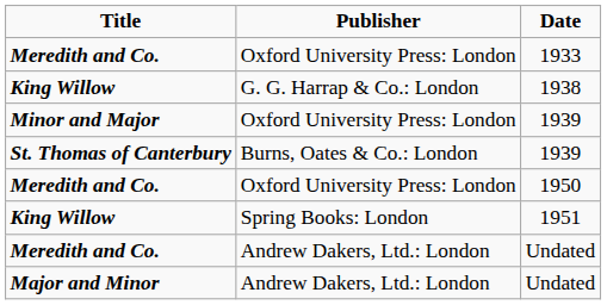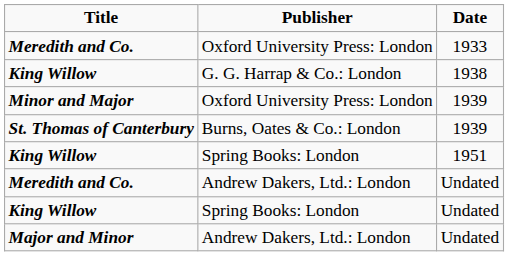- row: Meredith and Co. | Oxford University Press: London | 1950
+ row: King Willow | Spring Books: London | Undated
